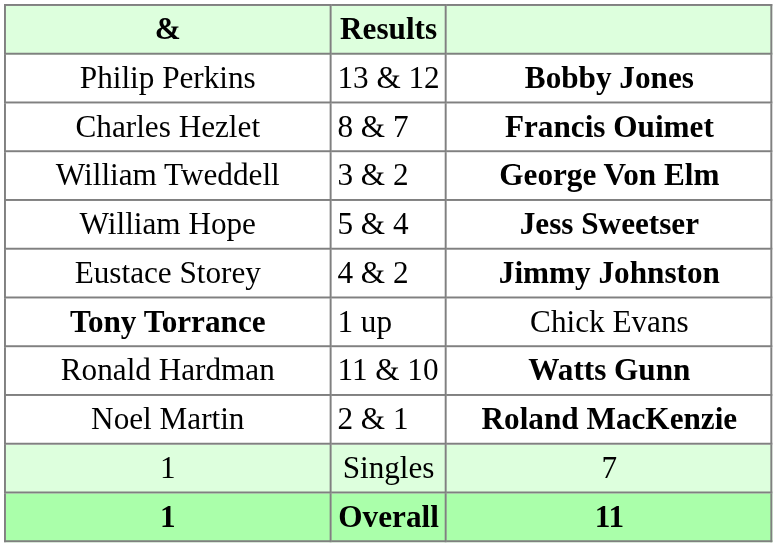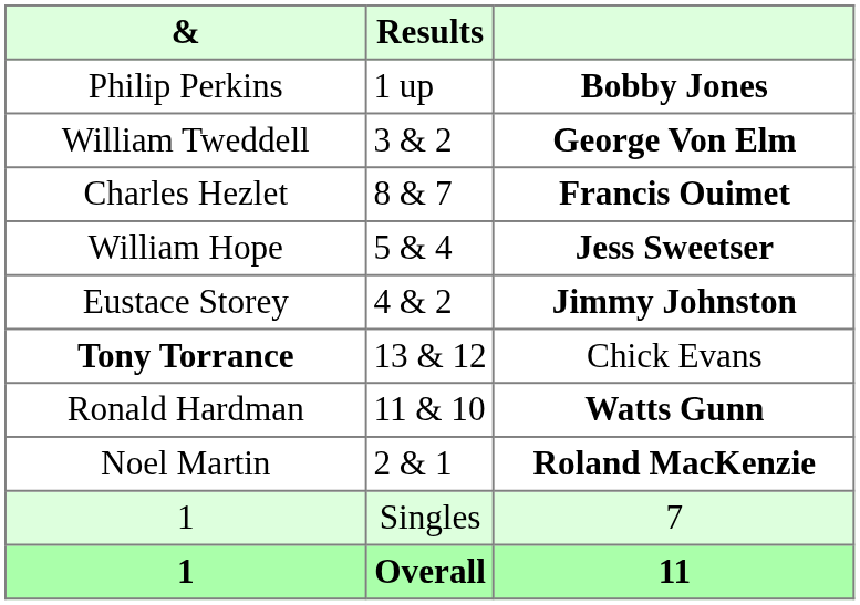Philip Perkins | Results: 13 & 12 -> 1 up
rows swapped: William Tweddell <-> Charles Hezlet
Tony Torrance | Results: 1 up -> 13 & 12
